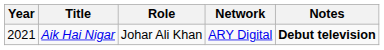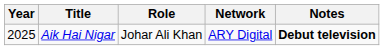Aik Hai Nigar | Year: 2021 -> 2025
